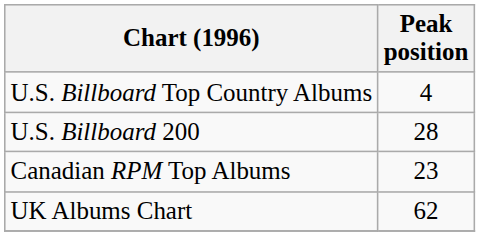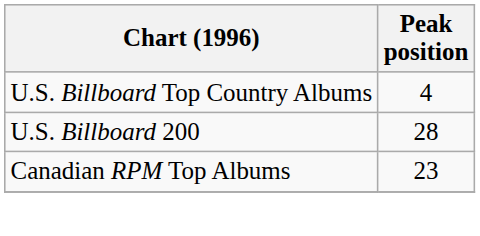- row: UK Albums Chart | 62
